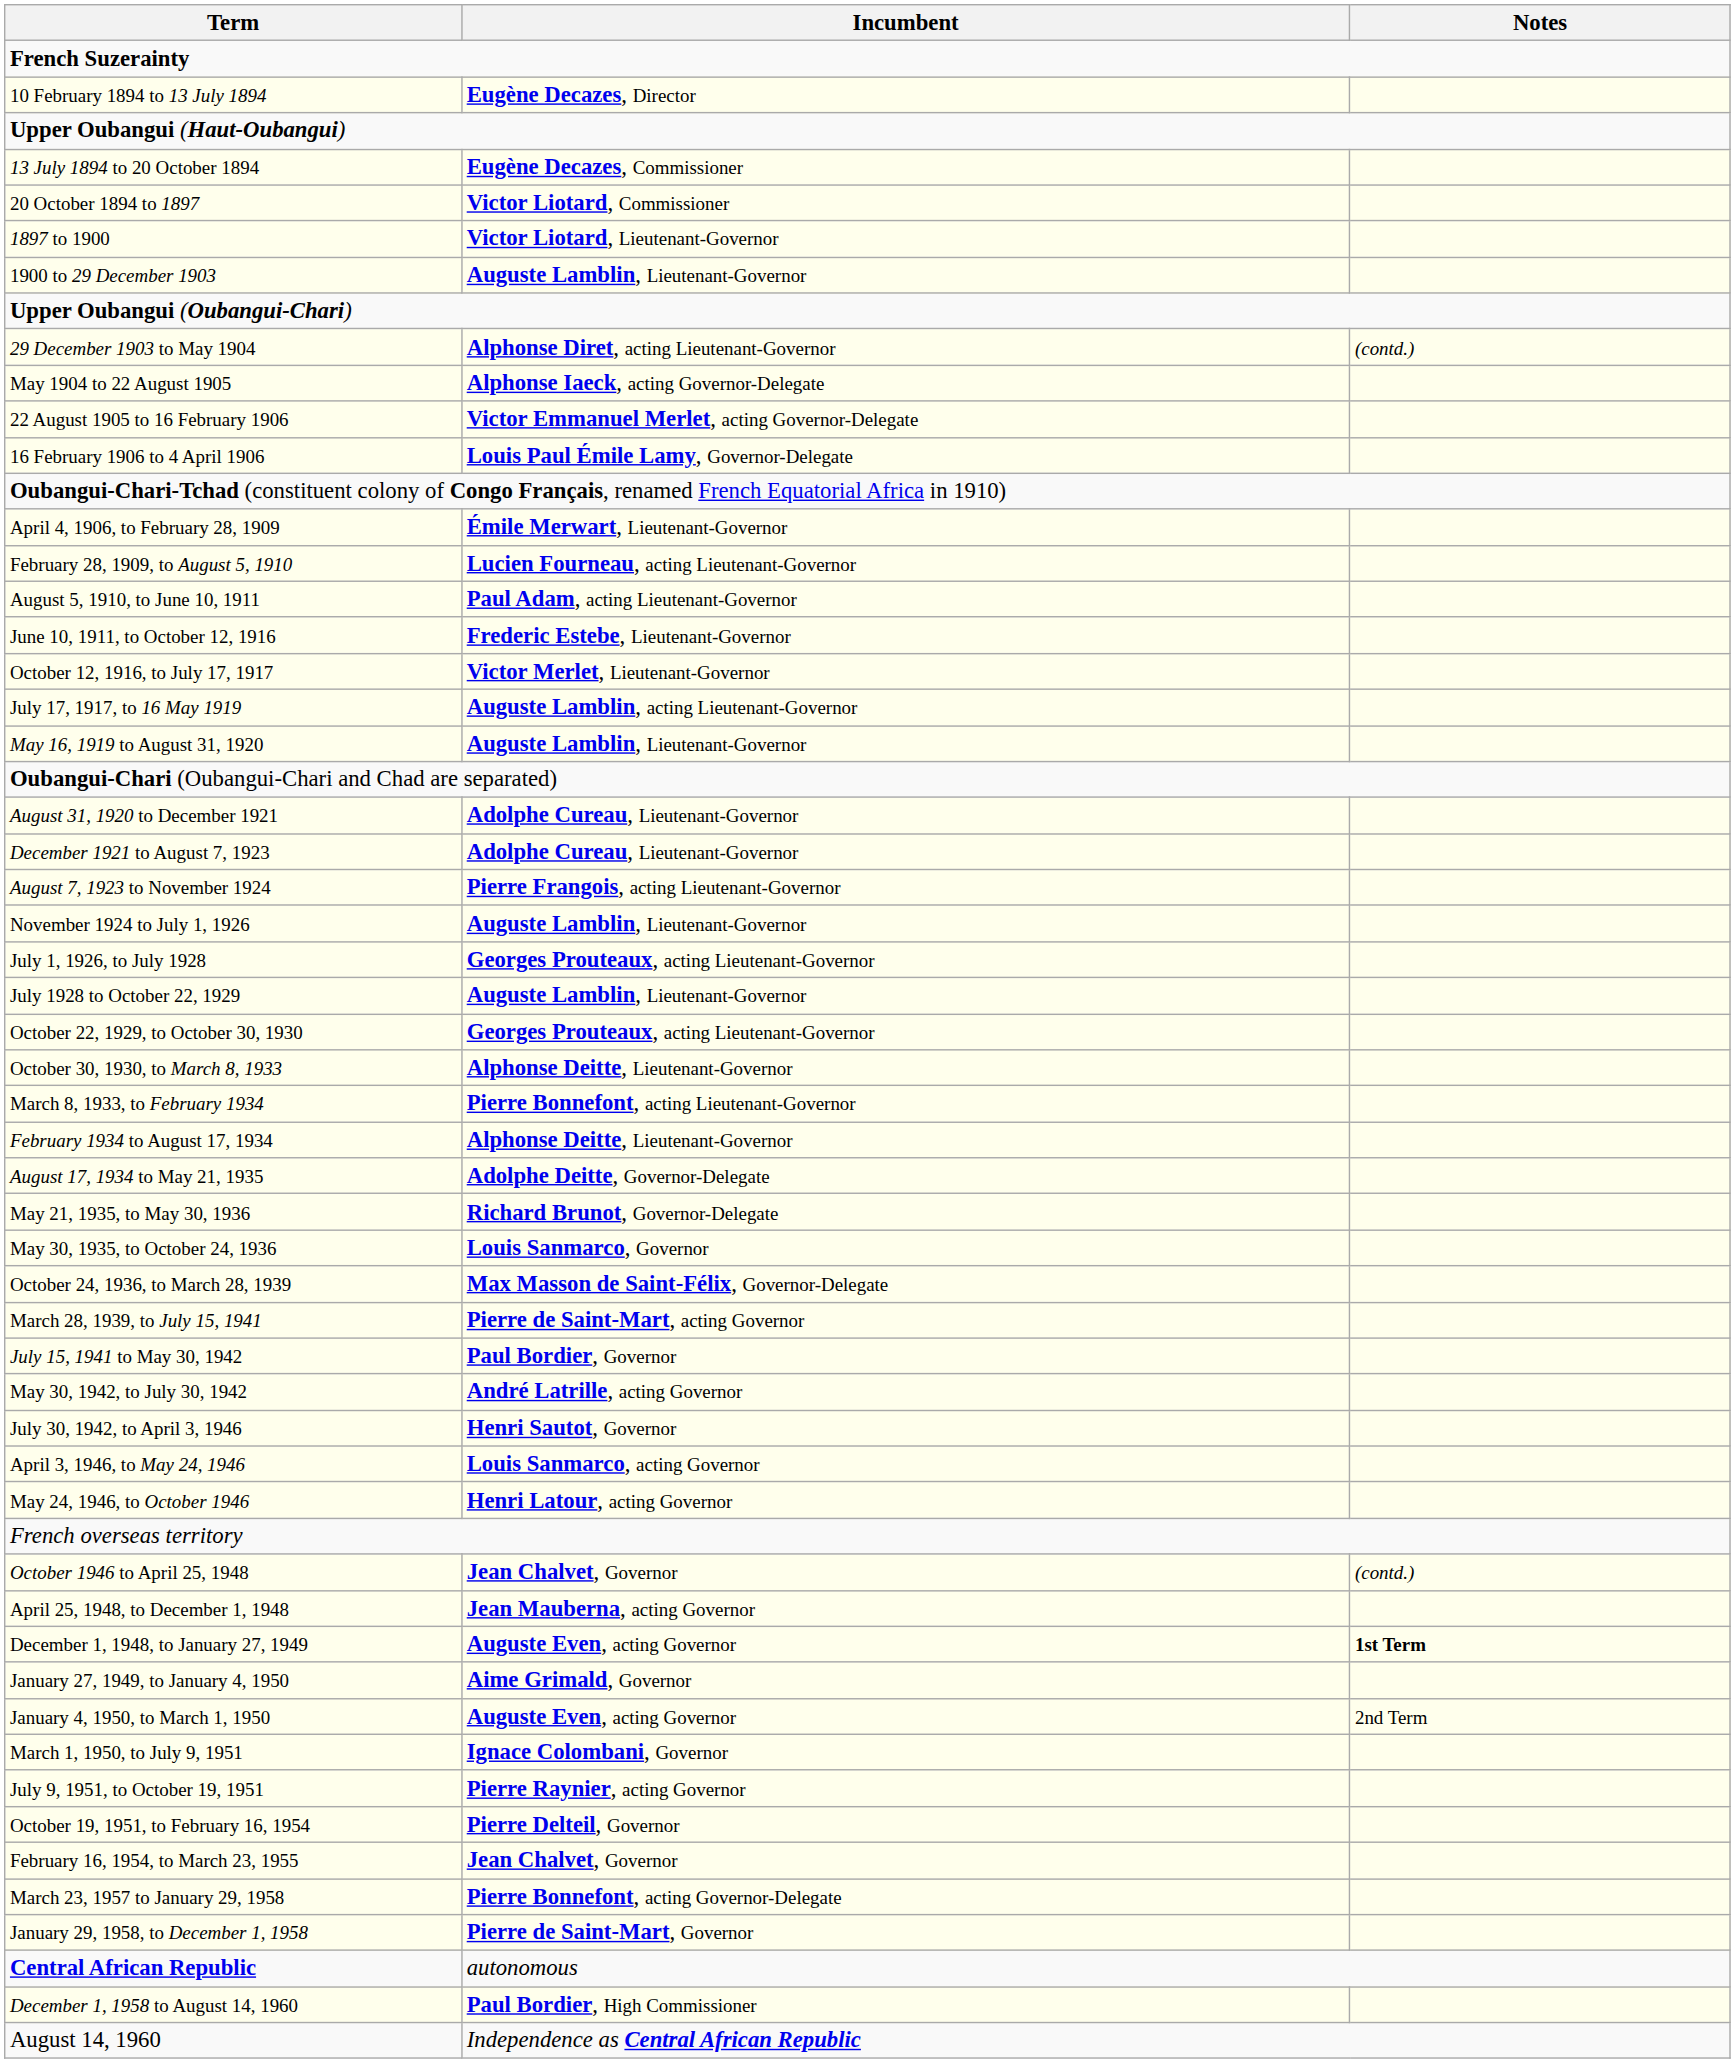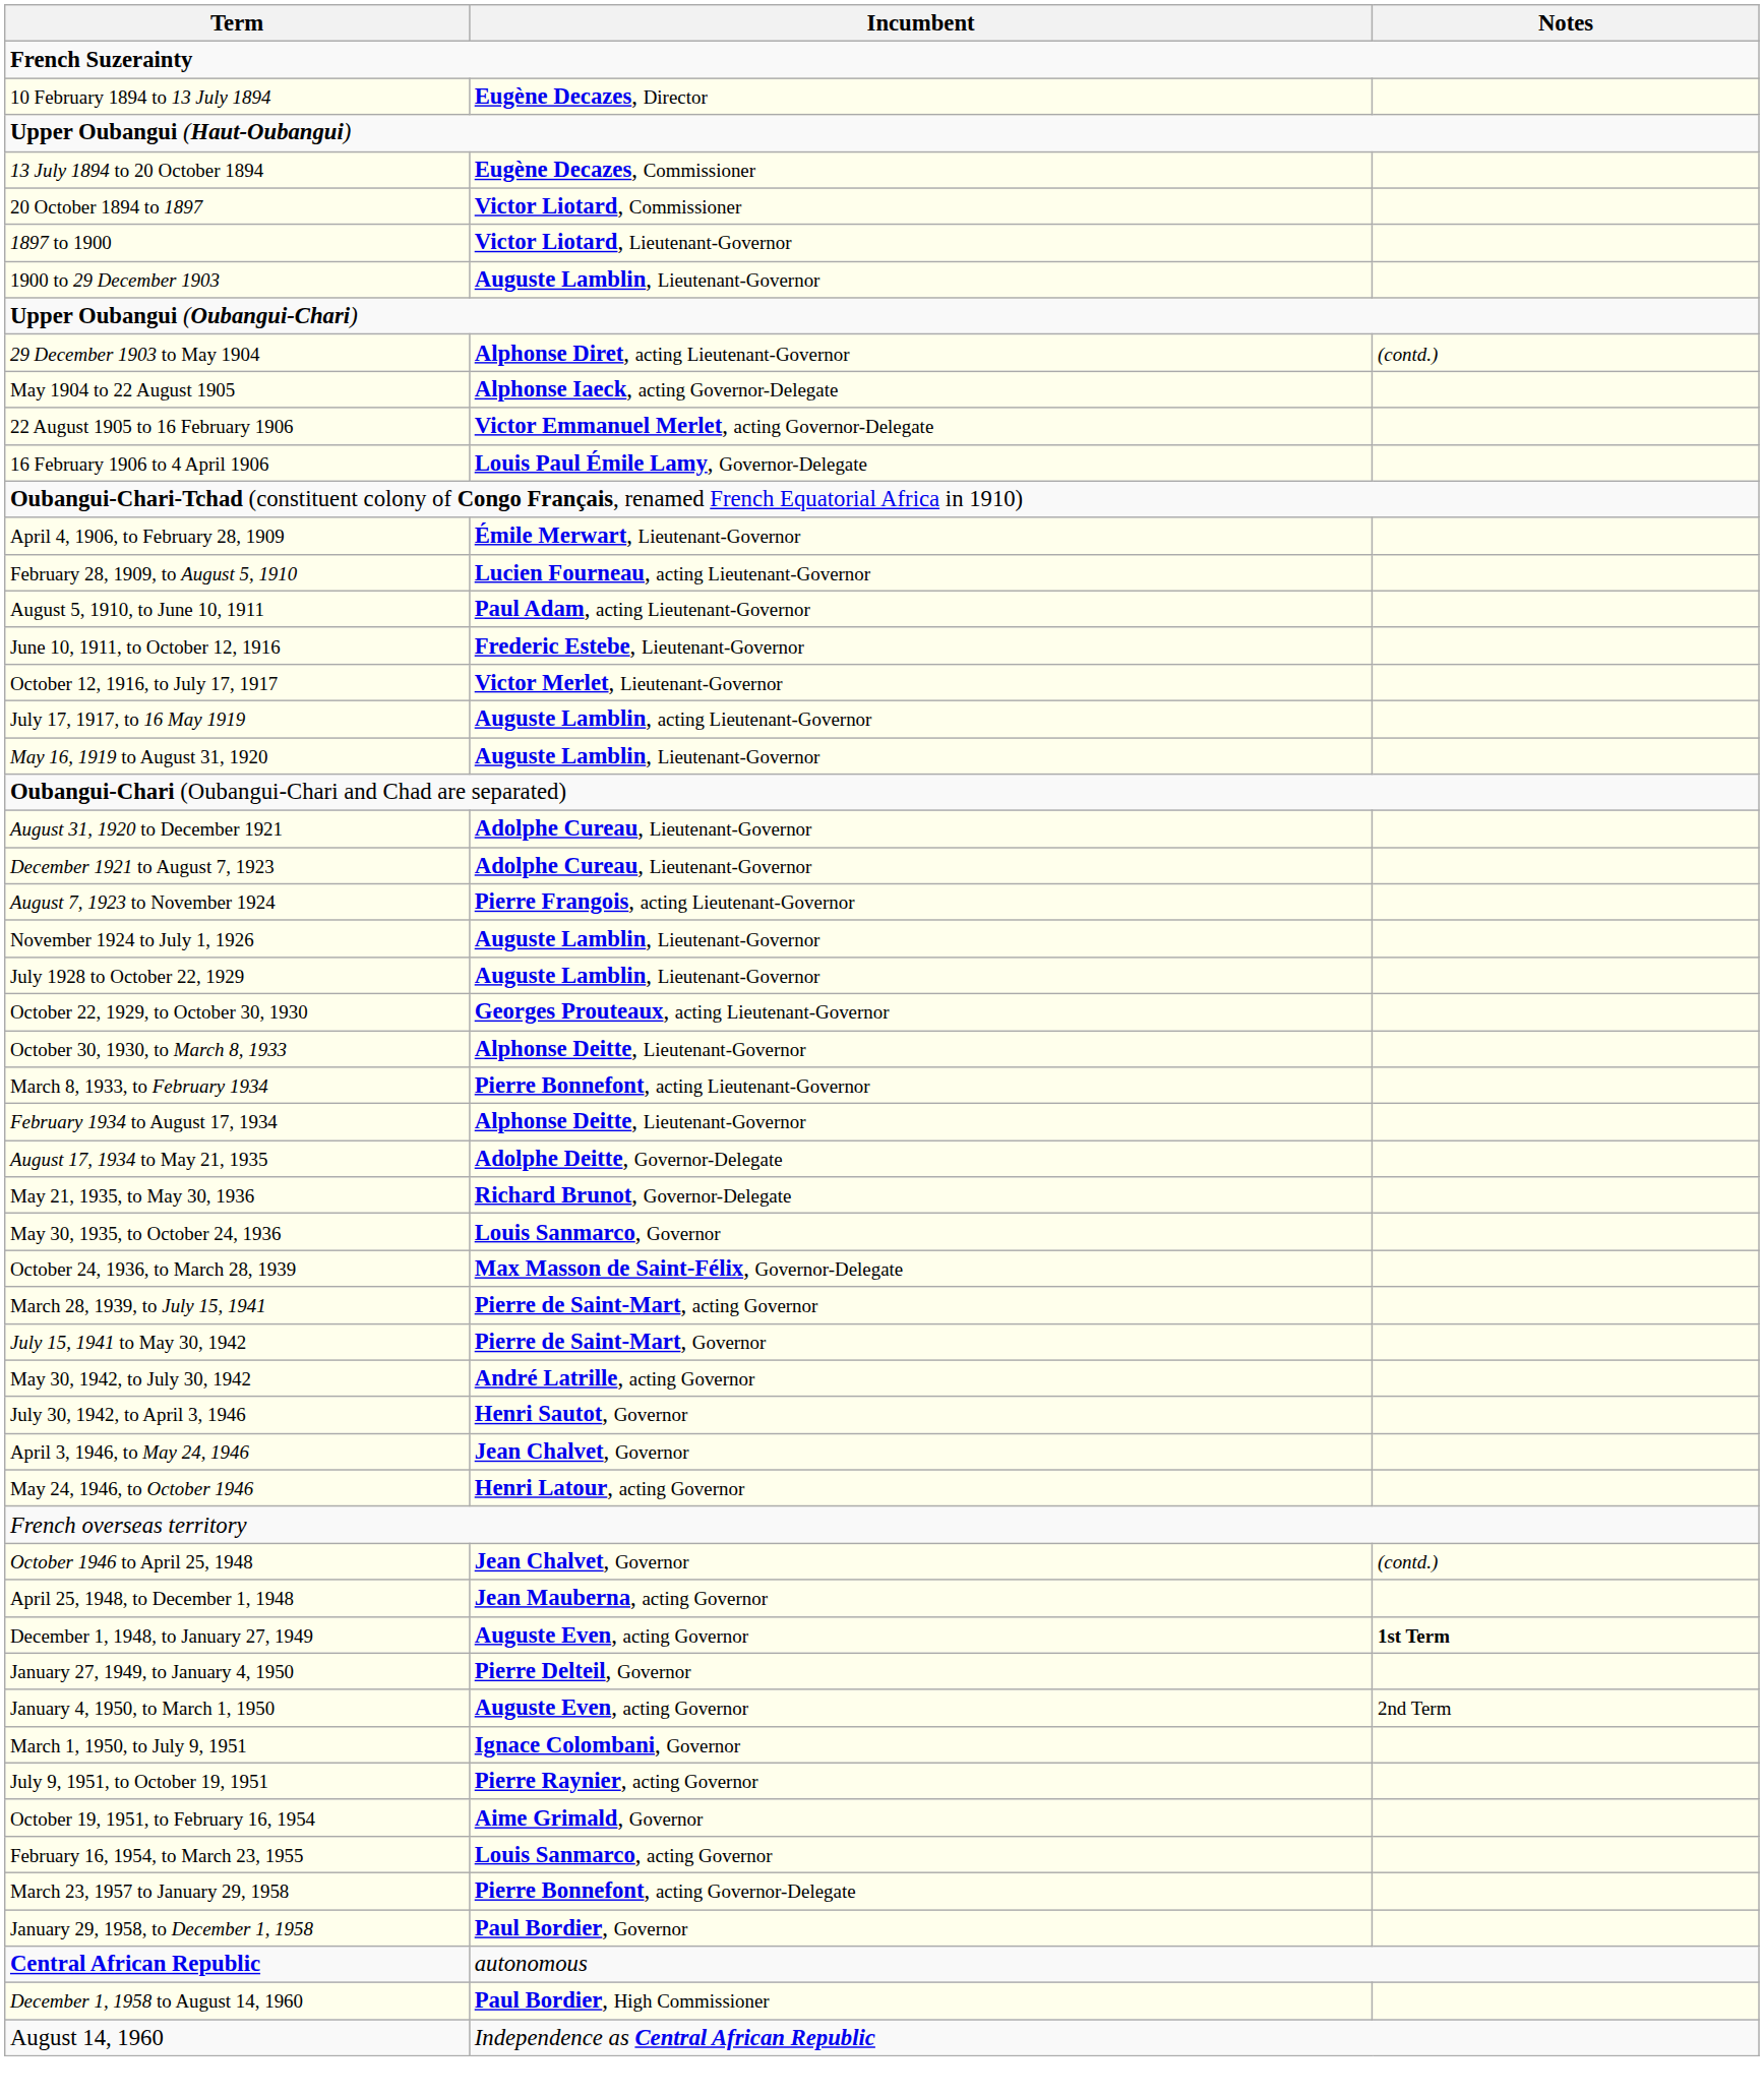- row: July 1, 1926, to July 1928 | Georges Prouteaux, acting Lieutenant-Governor
July 15, 1941 to May 30, 1942 | Incumbent: Paul Bordier, Governor -> Pierre de Saint-Mart, Governor
April 3, 1946, to May 24, 1946 | Incumbent: Louis Sanmarco, acting Governor -> Jean Chalvet, Governor
January 27, 1949, to January 4, 1950 | Incumbent: Aime Grimald, Governor -> Pierre Delteil, Governor
October 19, 1951, to February 16, 1954 | Incumbent: Pierre Delteil, Governor -> Aime Grimald, Governor
February 16, 1954, to March 23, 1955 | Incumbent: Jean Chalvet, Governor -> Louis Sanmarco, acting Governor
January 29, 1958, to December 1, 1958 | Incumbent: Pierre de Saint-Mart, Governor -> Paul Bordier, Governor
